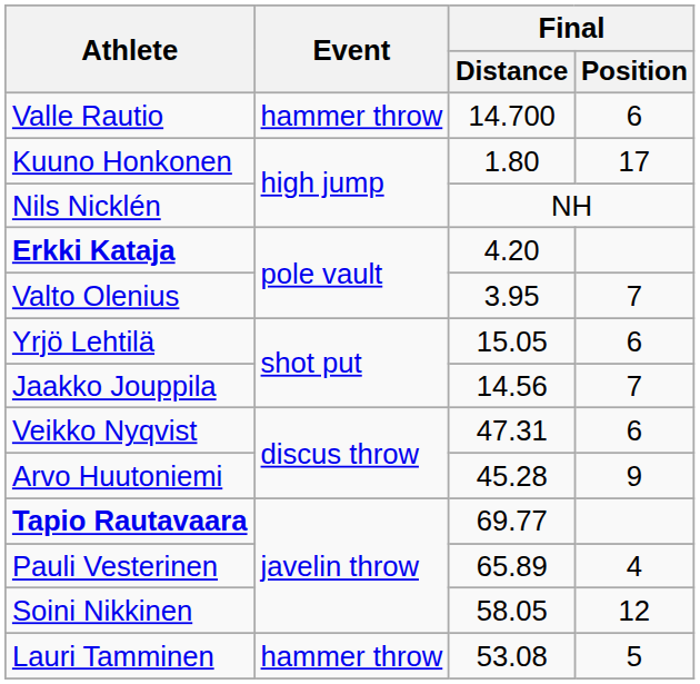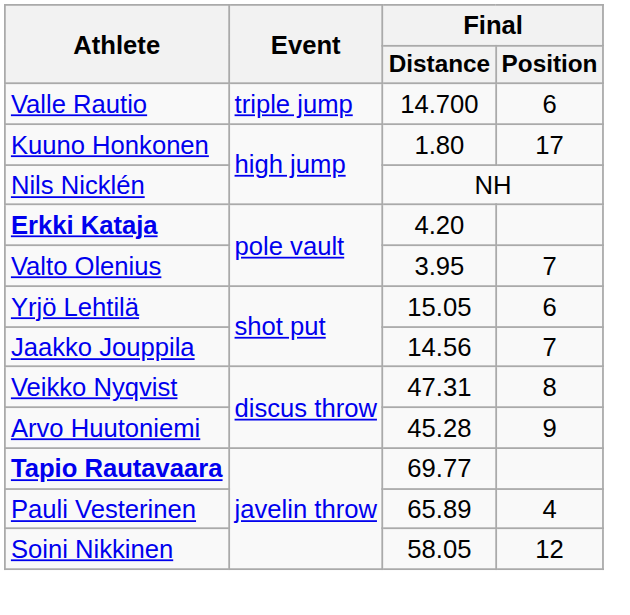Valle Rautio | Event: hammer throw -> triple jump
Veikko Nyqvist | Final / Position: 6 -> 8
- row: Lauri Tamminen | hammer throw | 53.08 | 5
